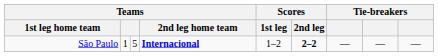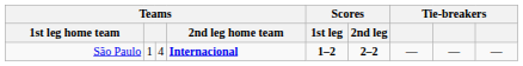São Paulo | column 3: 5 -> 4
São Paulo | Scores / 1st leg: normal -> bold
